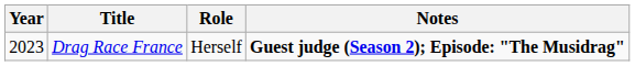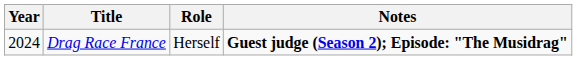Drag Race France | Year: 2023 -> 2024
